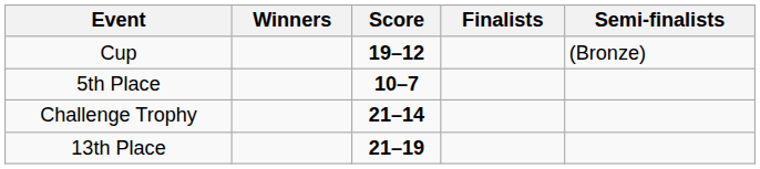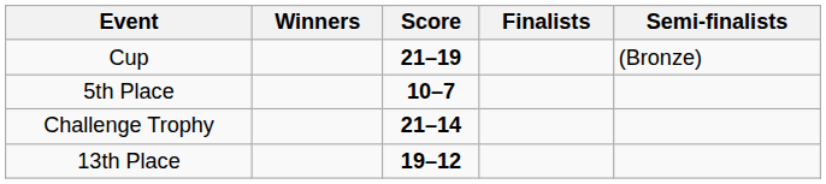Cup | Score: 19–12 -> 21–19
13th Place | Score: 21–19 -> 19–12
